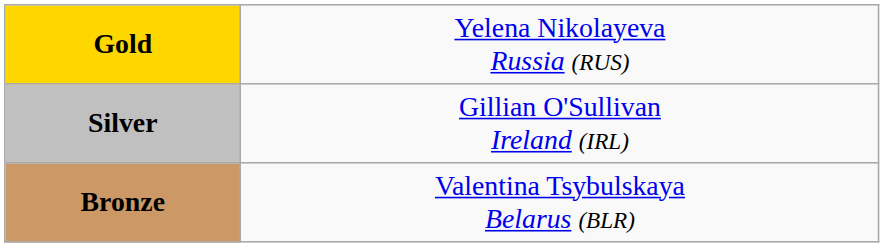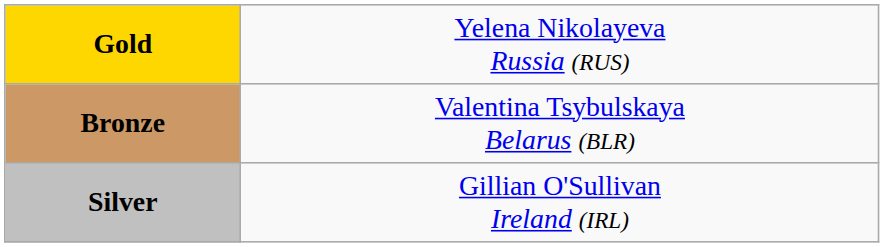rows swapped: Silver <-> Bronze
